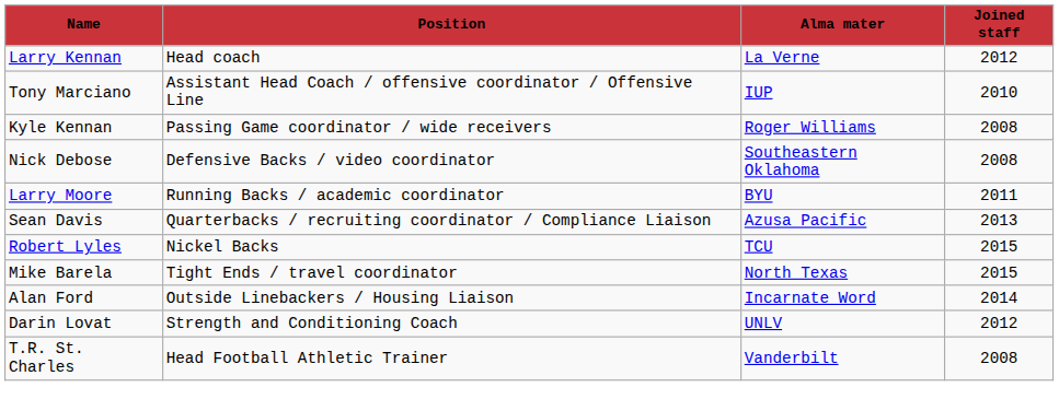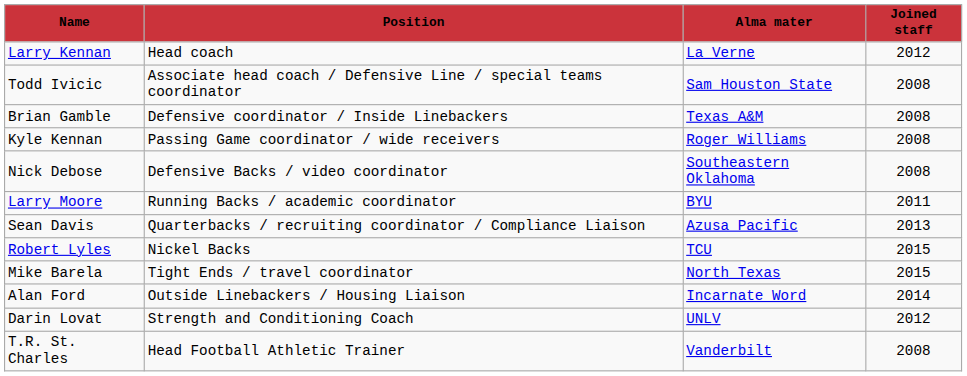+ row: Todd Ivicic | Associate head coach / Defensive Line / special teams coordinator | Sam Houston State | 2008
- row: Tony Marciano | Assistant Head Coach / offensive coordinator / Offensive Line | IUP | 2010
+ row: Brian Gamble | Defensive coordinator / Inside Linebackers | Texas A&M | 2008
